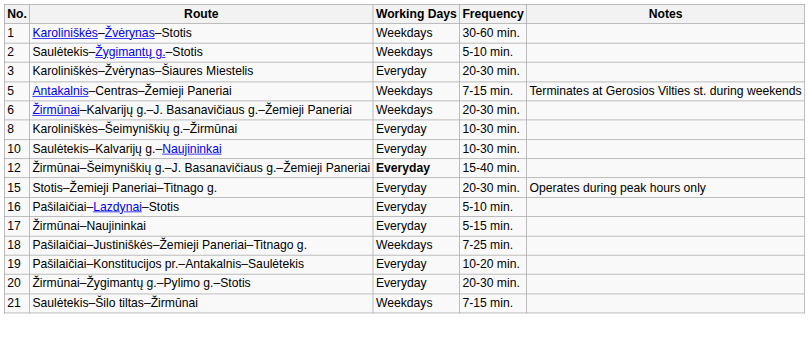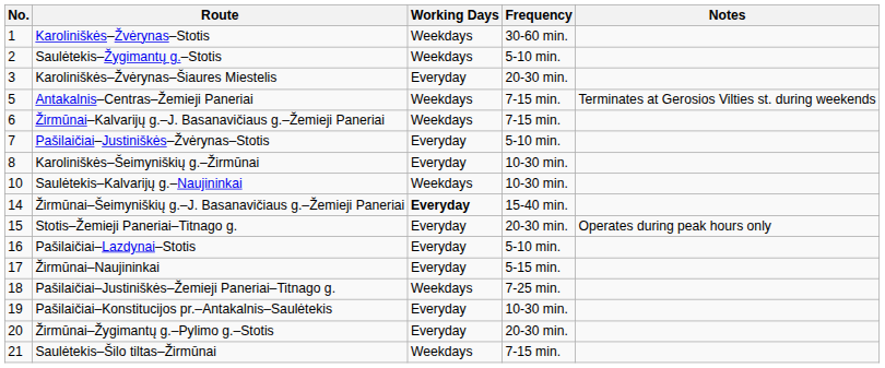Žirmūnai–Kalvarijų g.–J. Basanavičiaus g.–Žemieji Paneriai | Frequency: 20-30 min. -> 7-15 min.
+ row: 7 | Pašilaičiai–Justiniškės–Žvėrynas–Stotis | Everyday | 5-10 min.
Saulėtekis–Kalvarijų g.–Naujininkai | Working Days: Everyday -> Weekdays
Žirmūnai–Šeimyniškių g.–J. Basanavičiaus g.–Žemieji Paneriai | No.: 12 -> 14
Pašilaičiai–Konstitucijos pr.–Antakalnis–Saulėtekis | Frequency: 10-20 min. -> 10-30 min.
